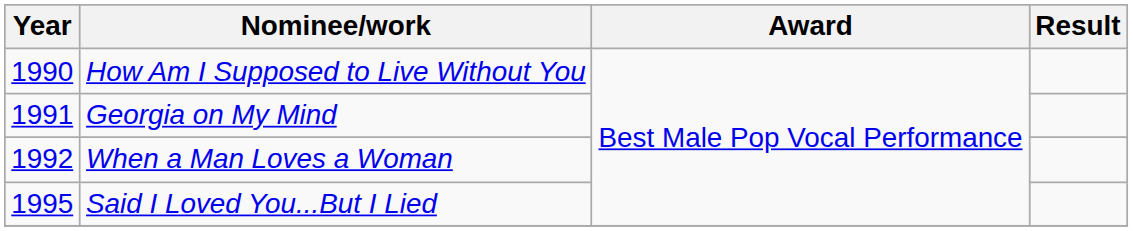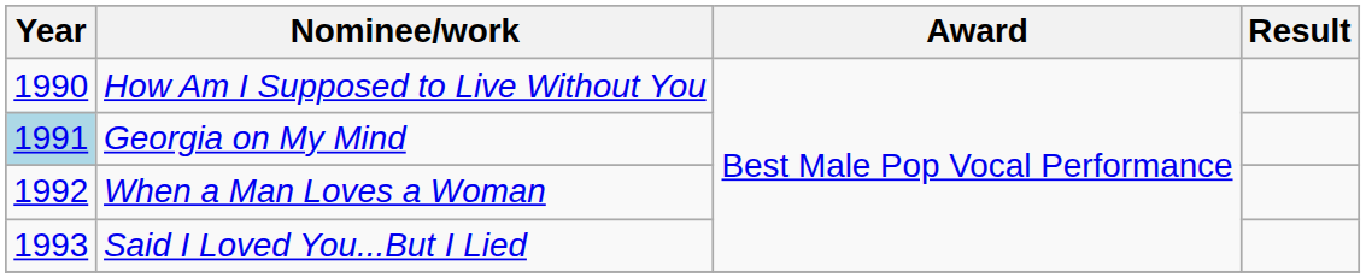Georgia on My Mind | Year: no background -> lightblue background
Said I Loved You...But I Lied | Year: 1995 -> 1993
